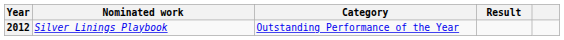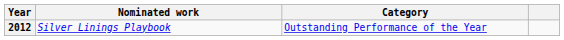- column: Result
